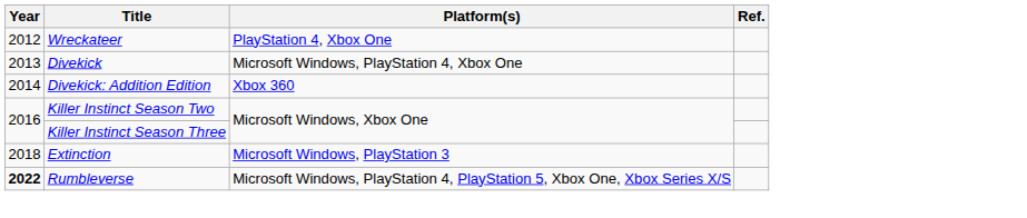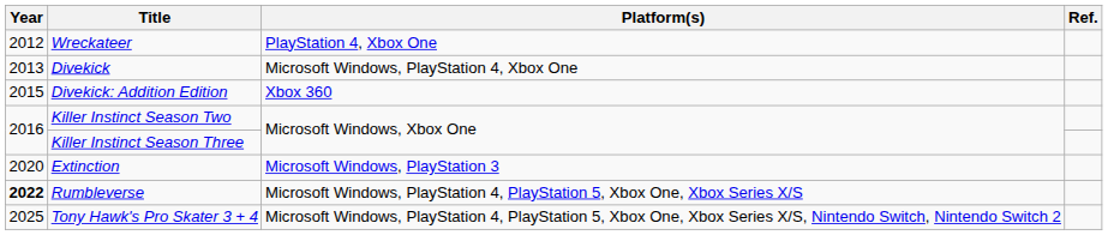Divekick: Addition Edition | Year: 2014 -> 2015
Extinction | Year: 2018 -> 2020
+ row: 2025 | Tony Hawk's Pro Skater 3 + 4 | Microsoft Windows, PlayStation 4, PlayStation 5, Xbox One, Xbox Series X/S, Nintendo Switch, Nintendo Switch 2
